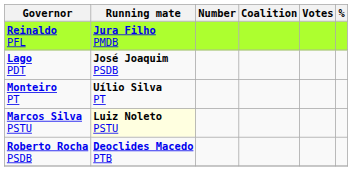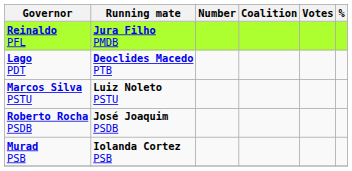Lago PDT | Running mate: José Joaquim PSDB -> Deoclides Macedo PTB
- row: Monteiro PT | Uílio Silva PT
Marcos Silva PSTU | Running mate: lightyellow background -> no background
Roberto Rocha PSDB | Running mate: Deoclides Macedo PTB -> José Joaquim PSDB
+ row: Murad PSB | Iolanda Cortez PSB
